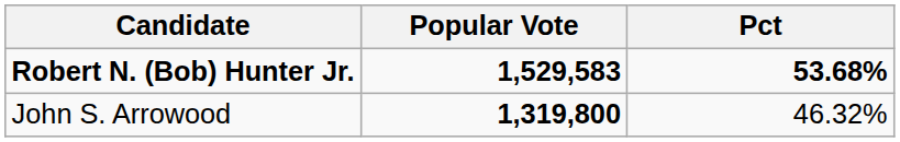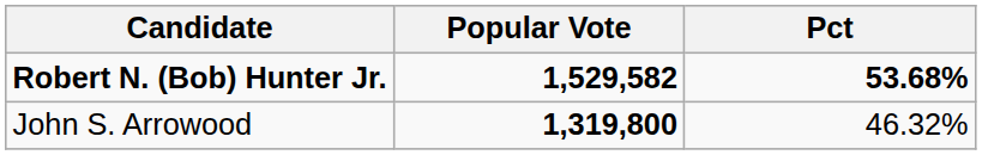Robert N. (Bob) Hunter Jr. | Popular Vote: 1,529,583 -> 1,529,582
